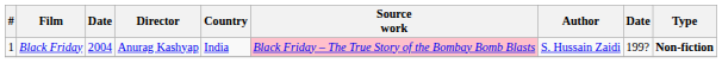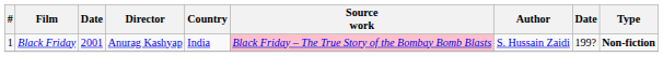Black Friday | column 3: 2004 -> 2001
